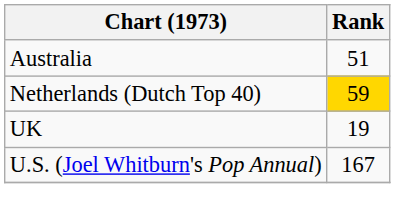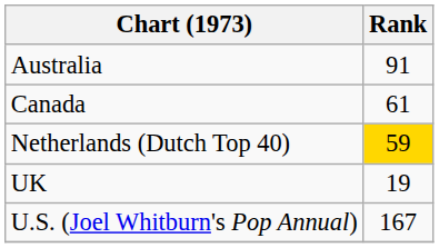Australia | Rank: 51 -> 91
+ row: Canada | 61
